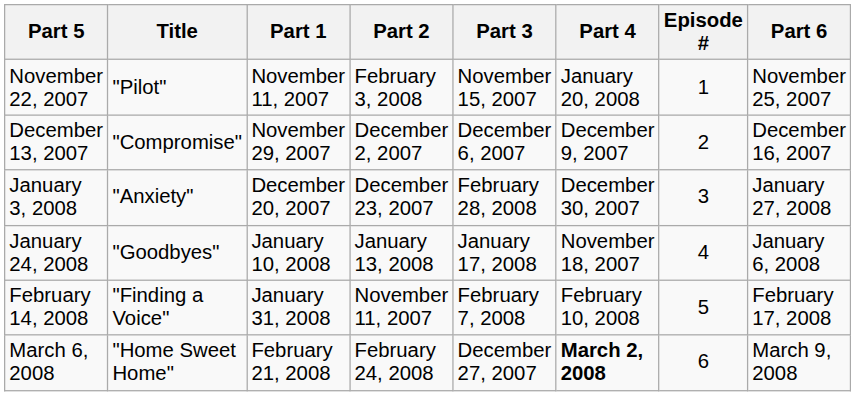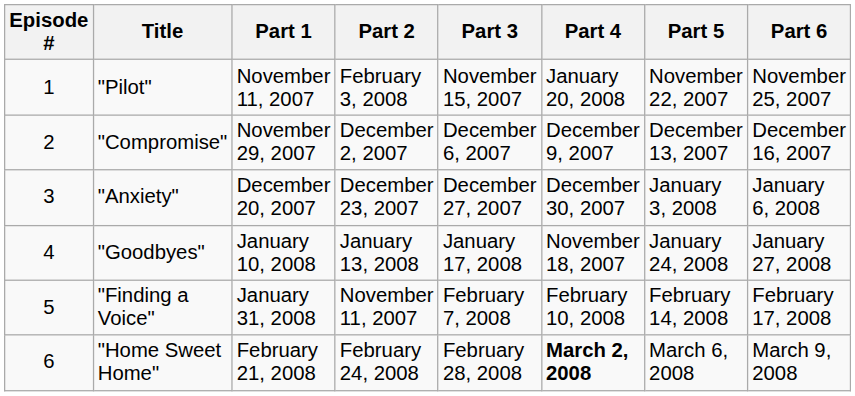columns swapped: Episode # <-> Part 5
"Anxiety" | Part 3: February 28, 2008 -> December 27, 2007
"Anxiety" | Part 6: January 27, 2008 -> January 6, 2008
"Goodbyes" | Part 6: January 6, 2008 -> January 27, 2008
"Home Sweet Home" | Part 3: December 27, 2007 -> February 28, 2008
